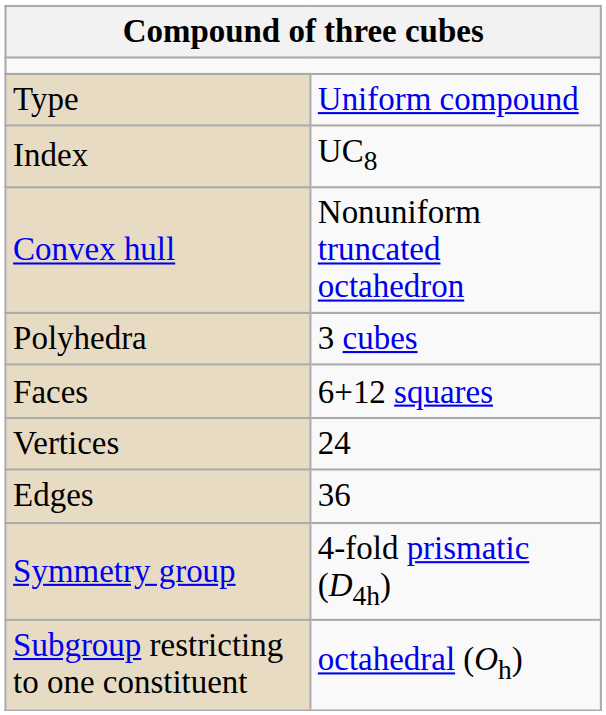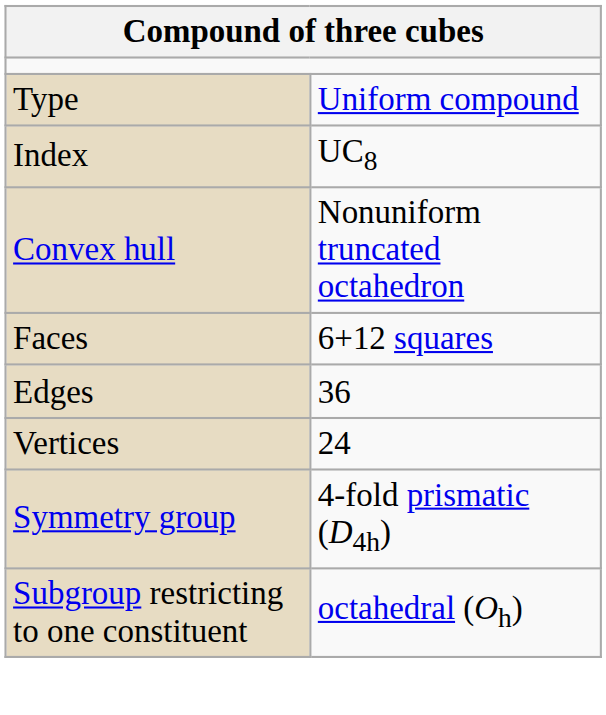- row: Polyhedra | 3 cubes
rows swapped: Edges <-> Vertices
